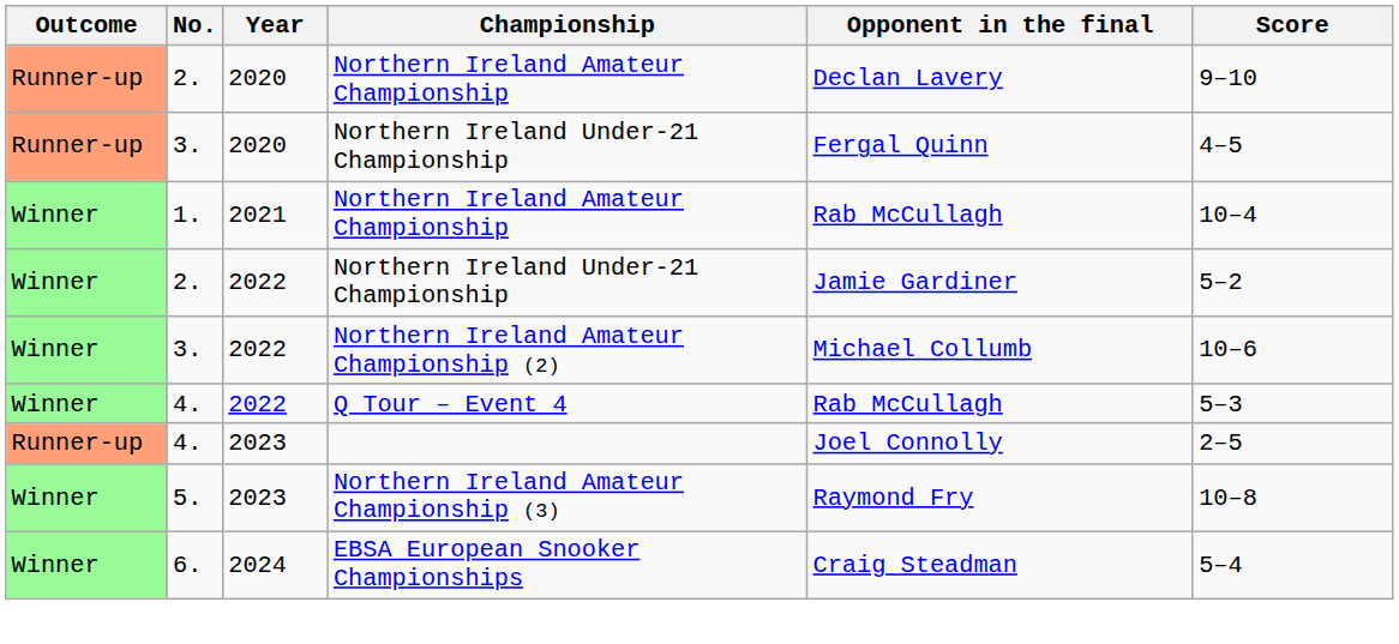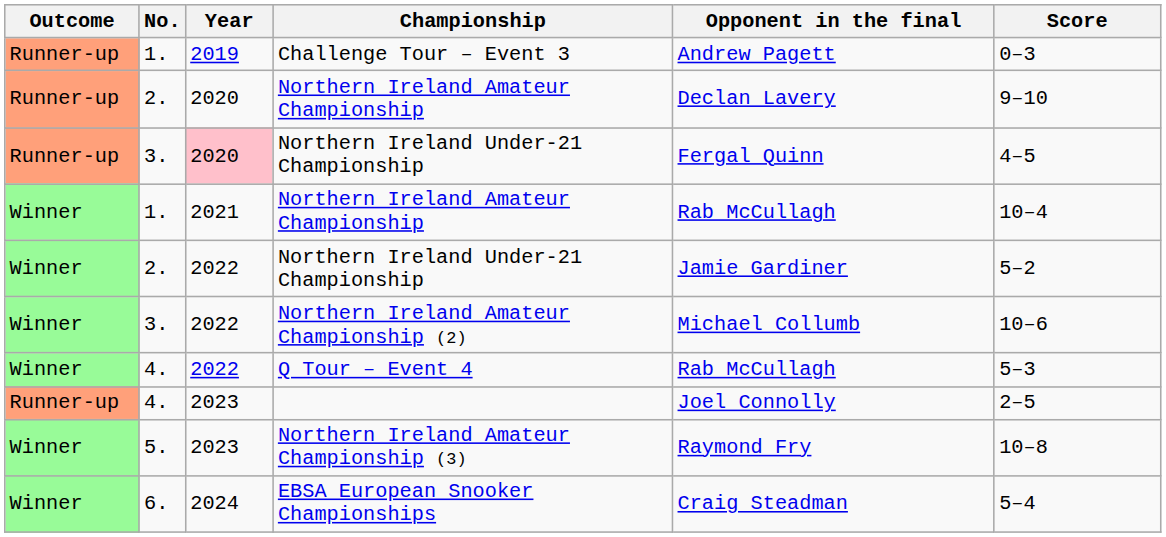+ row: Runner-up | 1. | 2019 | Challenge Tour – Event 3 | Andrew Pagett | 0–3
3. / Northern Ireland Under-21 Championship | Year: no background -> pink background
